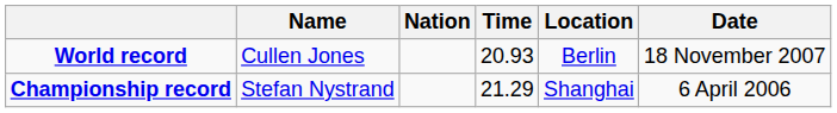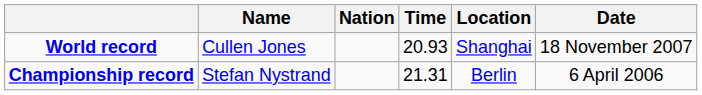World record | Location: Berlin -> Shanghai
Championship record | Time: 21.29 -> 21.31
Championship record | Location: Shanghai -> Berlin
